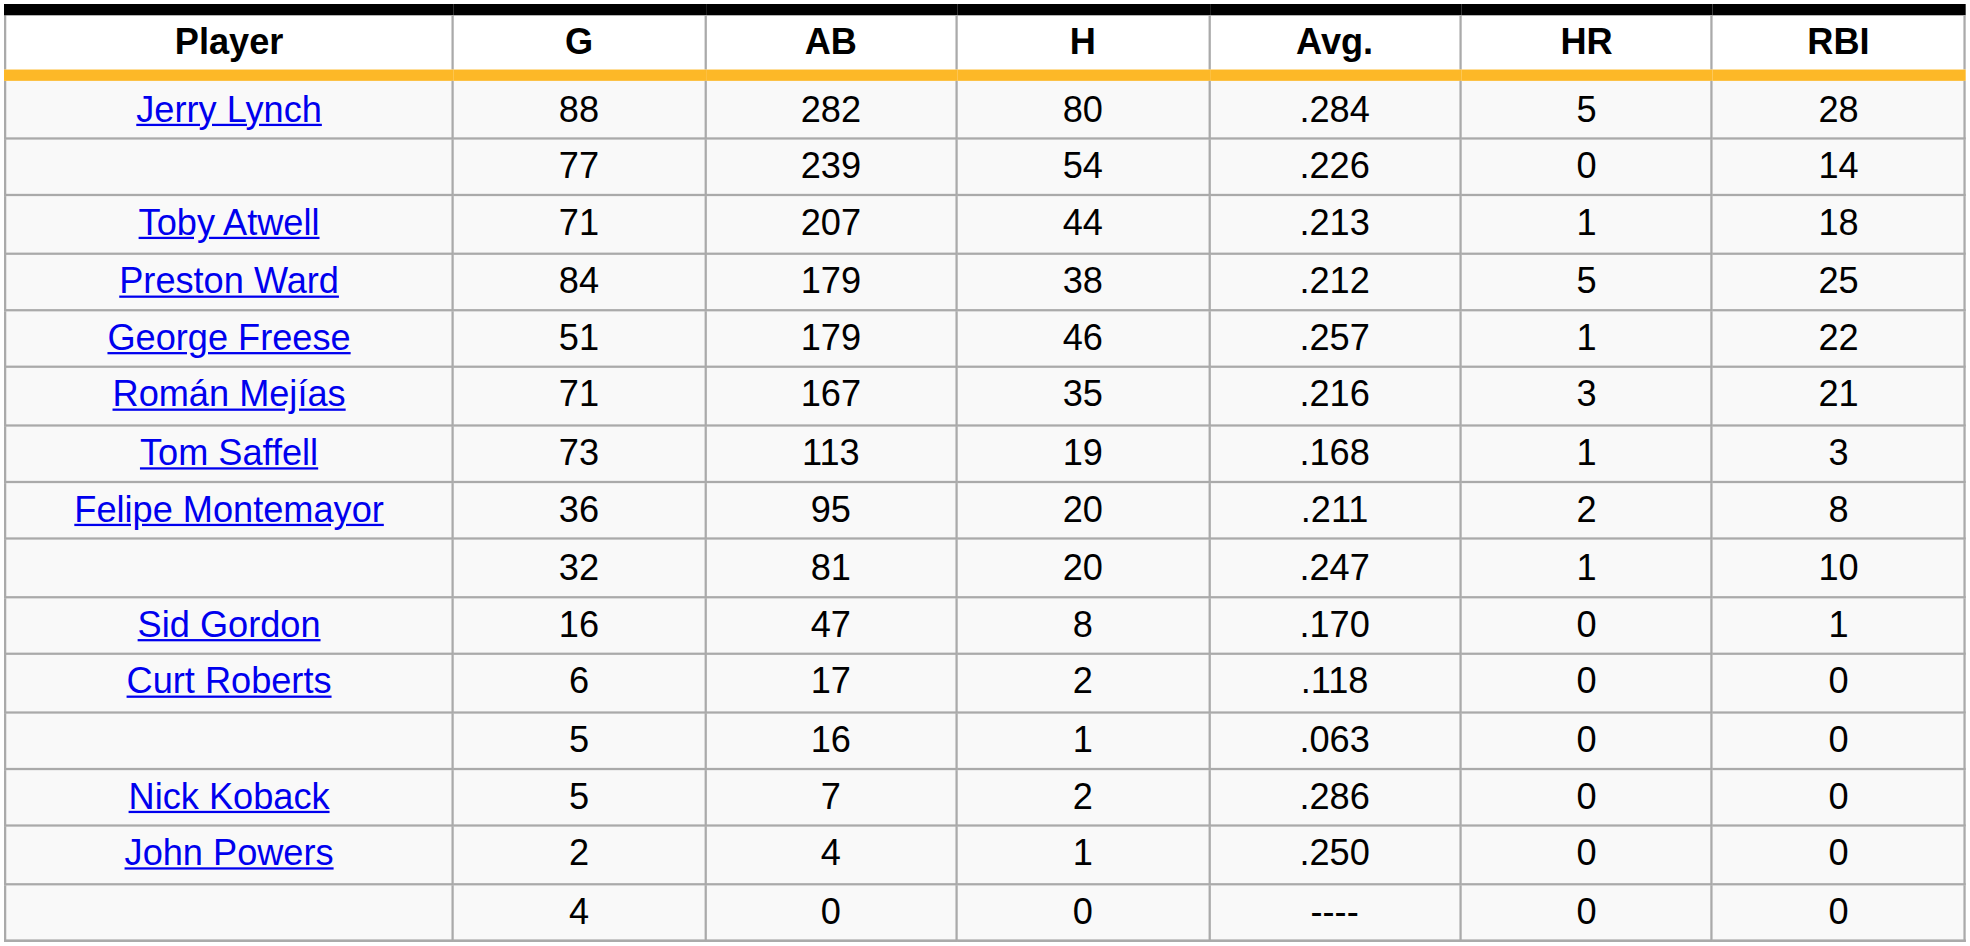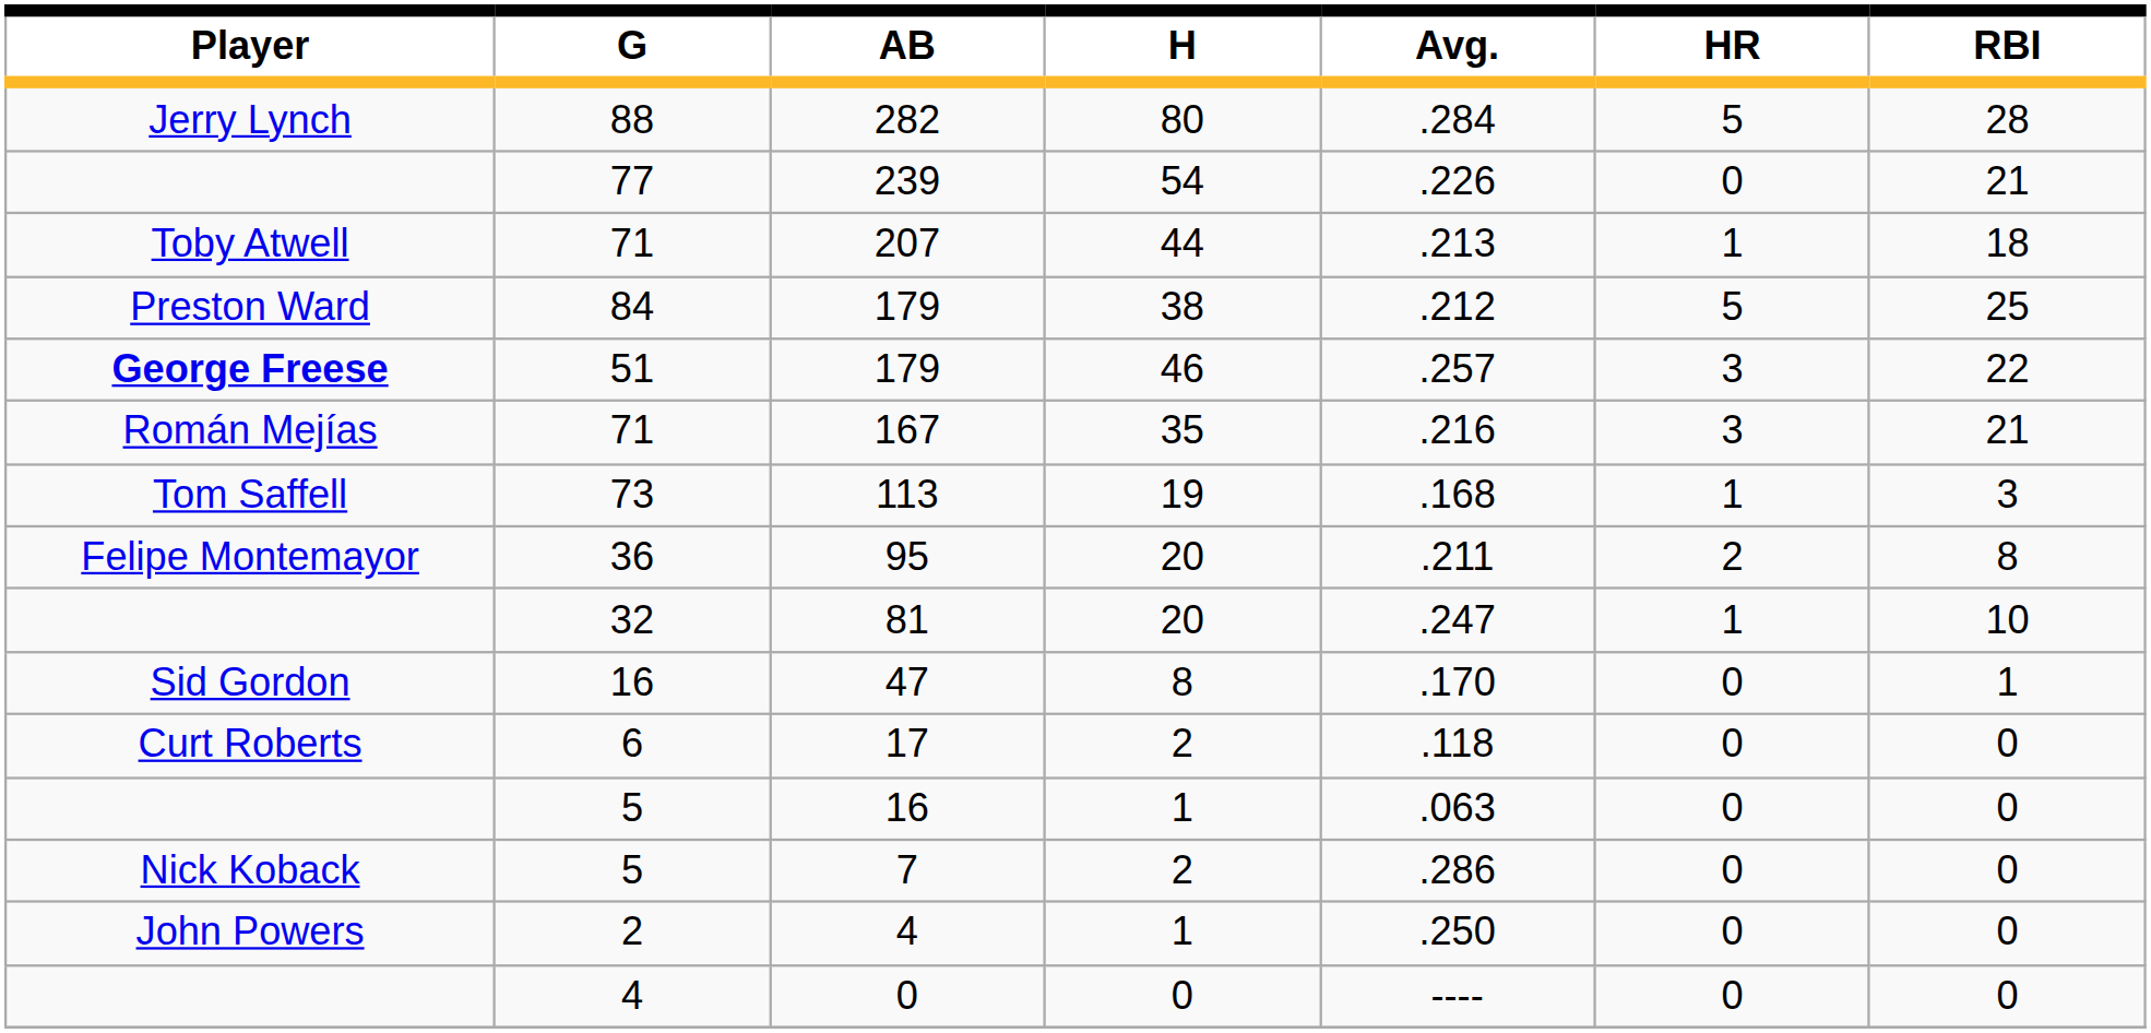239 | RBI: 14 -> 21
51 / 179 | Player: normal -> bold
51 / 179 | HR: 1 -> 3
